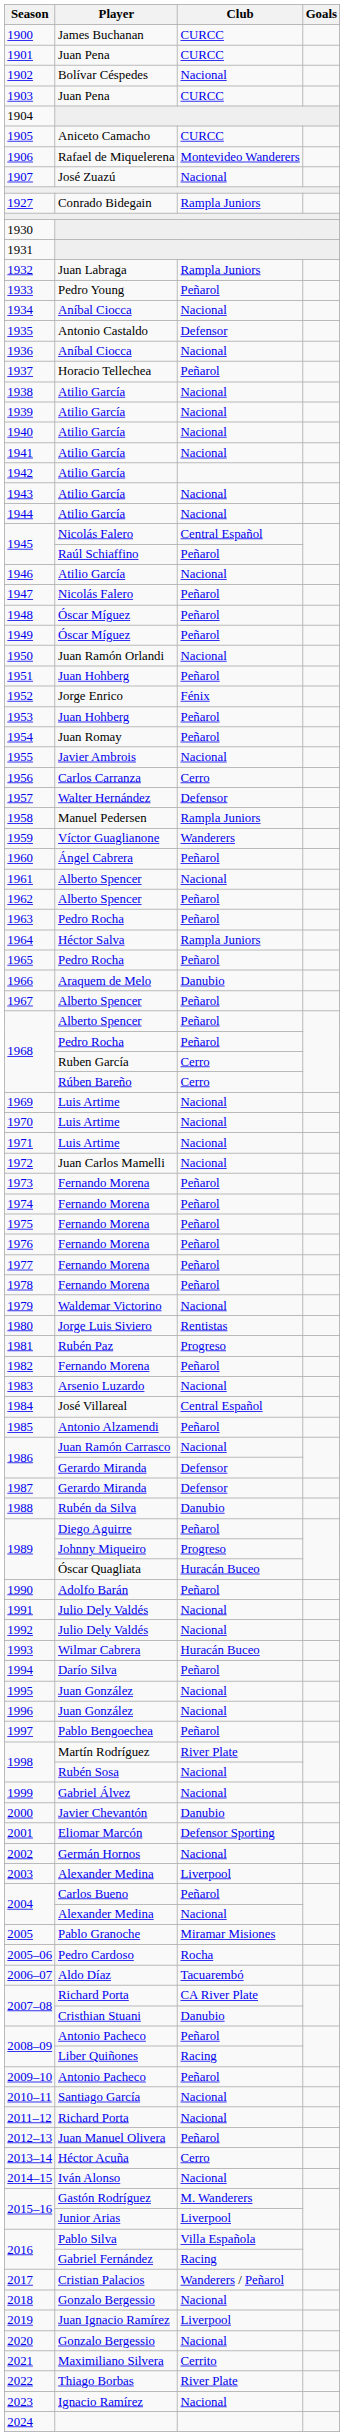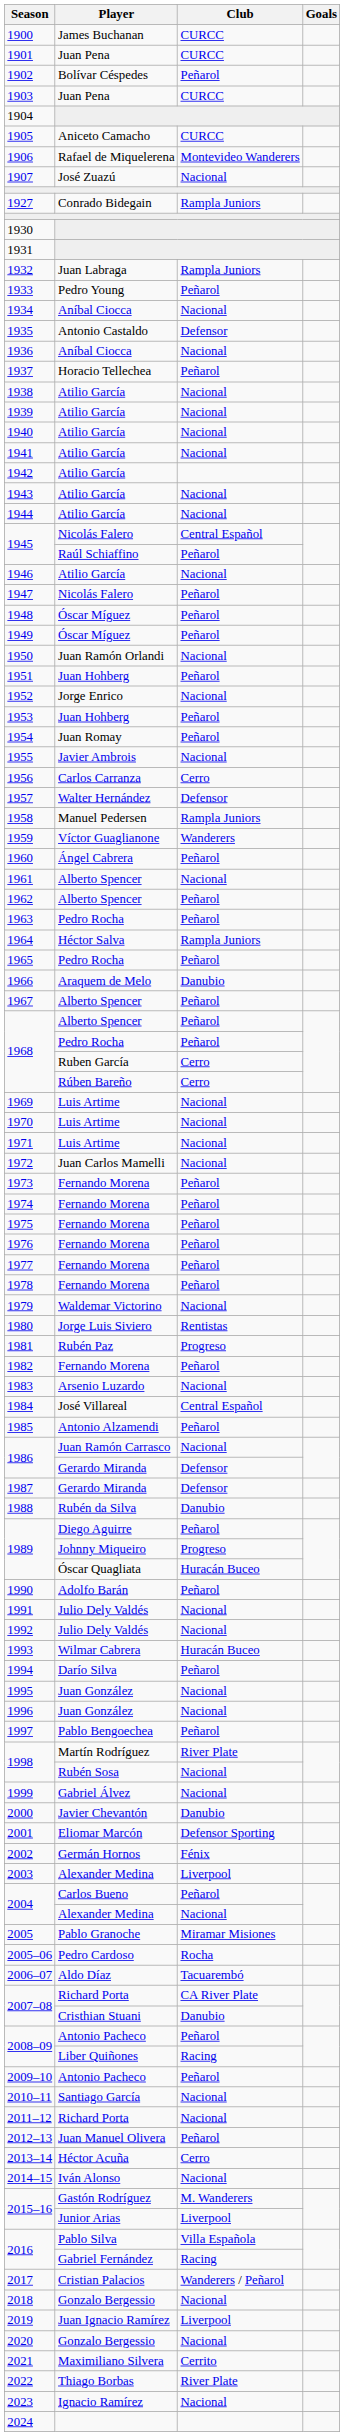1902 | Club: Nacional -> Peñarol
1952 | Club: Fénix -> Nacional
2002 | Club: Nacional -> Fénix
